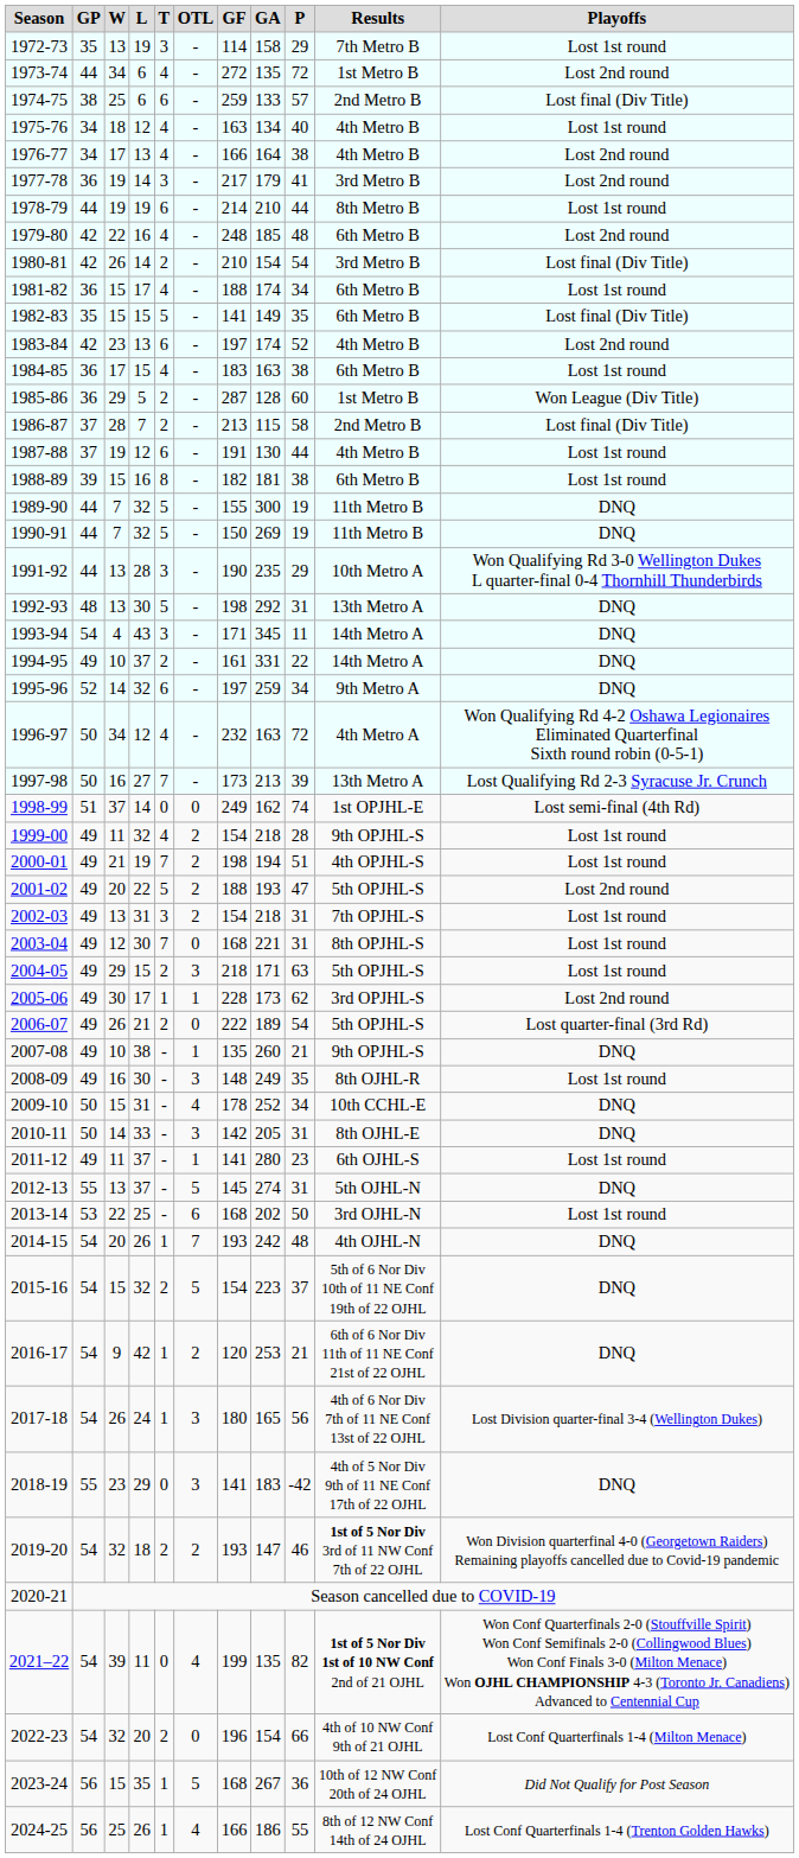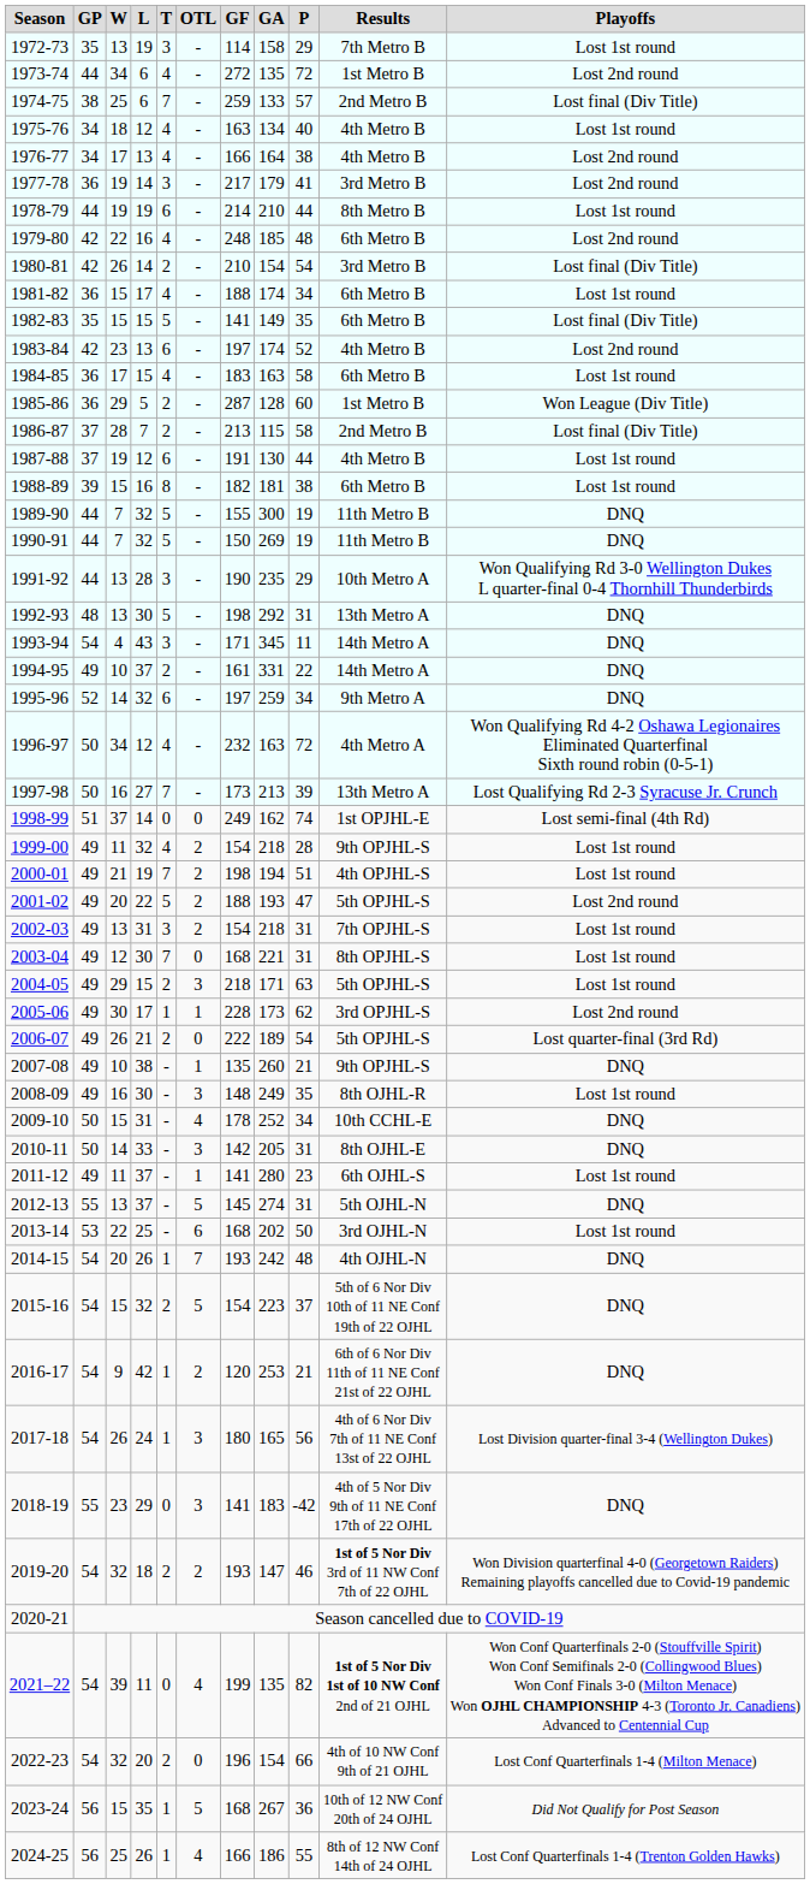1974-75 | T: 6 -> 7
1984-85 | P: 38 -> 58
